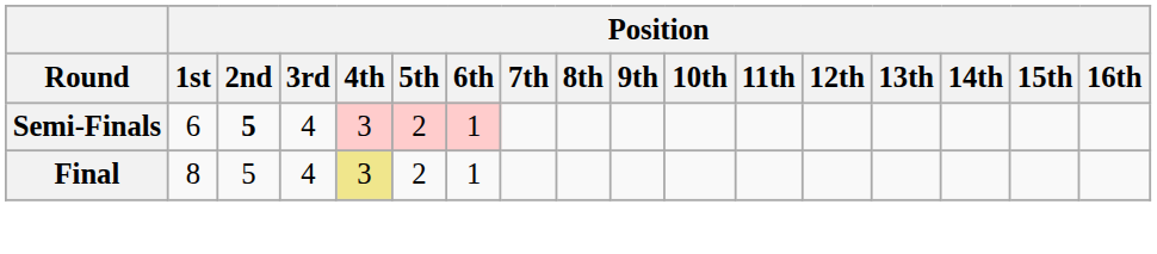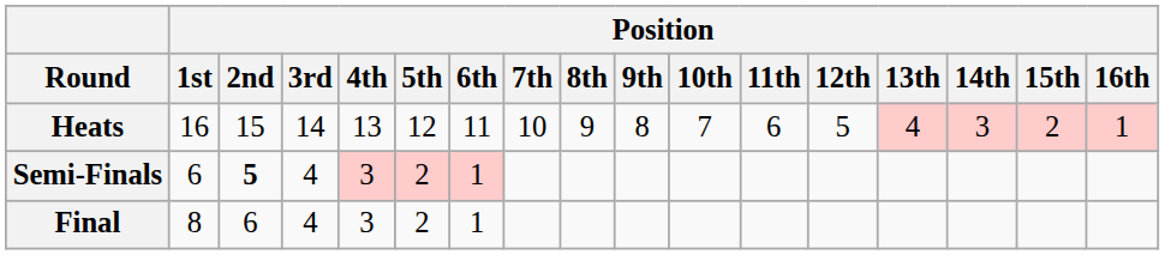+ row: Heats | 16 | 15 | 14 | 13 | 12 | 11 | 10 | 9 | 8 | 7 | 6 | 5 | 4 | 3 | 2 | 1
Final | Position / 2nd: 5 -> 6
Final | Position / 4th: khaki background -> no background
